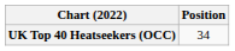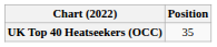UK Top 40 Heatseekers (OCC) | Position: 34 -> 35
